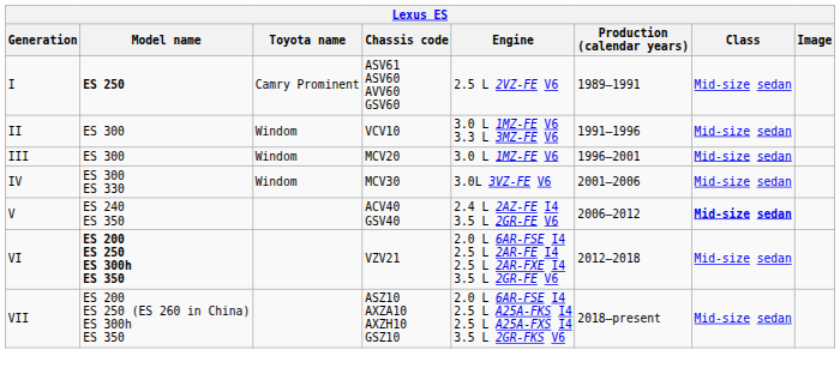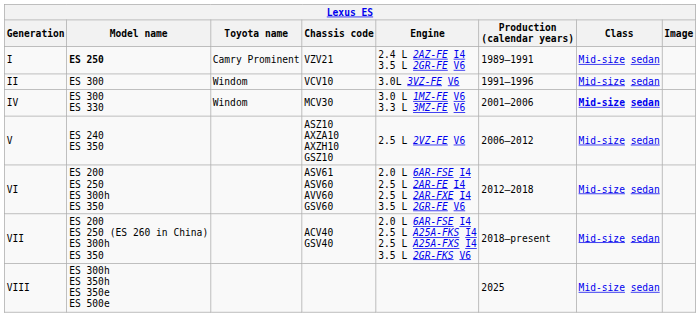I | Chassis code: ASV61 ASV60 AVV60 GSV60 -> VZV21
I | Engine: 2.5 L 2VZ-FE V6 -> 2.4 L 2AZ-FE I4 3.5 L 2GR-FE V6
II | Engine: 3.0 L 1MZ-FE V6 3.3 L 3MZ-FE V6 -> 3.0L 3VZ-FE V6
- row: III | ES 300 | Windom | MCV20 | 3.0 L 1MZ-FE V6 | 1996–2001 | Mid-size sedan
IV | Engine: 3.0L 3VZ-FE V6 -> 3.0 L 1MZ-FE V6 3.3 L 3MZ-FE V6
IV | Class: normal -> bold
V | Chassis code: ACV40 GSV40 -> ASZ10 AXZA10 AXZH10 GSZ10
V | Engine: 2.4 L 2AZ-FE I4 3.5 L 2GR-FE V6 -> 2.5 L 2VZ-FE V6
V | Class: bold -> normal
VI | Model name: bold -> normal
VI | Chassis code: VZV21 -> ASV61 ASV60 AVV60 GSV60
VII | Chassis code: ASZ10 AXZA10 AXZH10 GSZ10 -> ACV40 GSV40
+ row: VIII | ES 300h ES 350h ES 350e ES 500e | 2025 | Mid-size sedan
